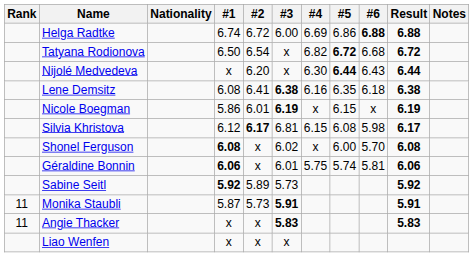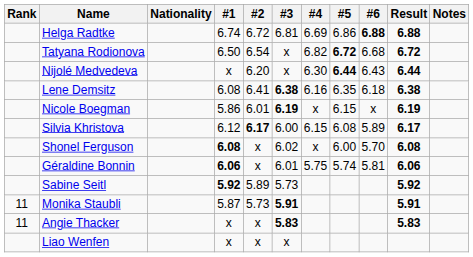Helga Radtke | #3: 6.00 -> 6.81
Silvia Khristova | #3: 6.81 -> 6.00
Silvia Khristova | #6: 5.98 -> 5.89
